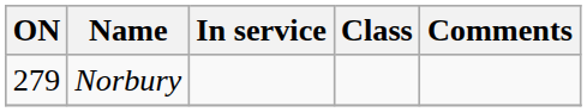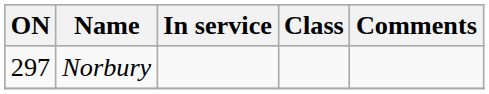Norbury | ON: 279 -> 297
